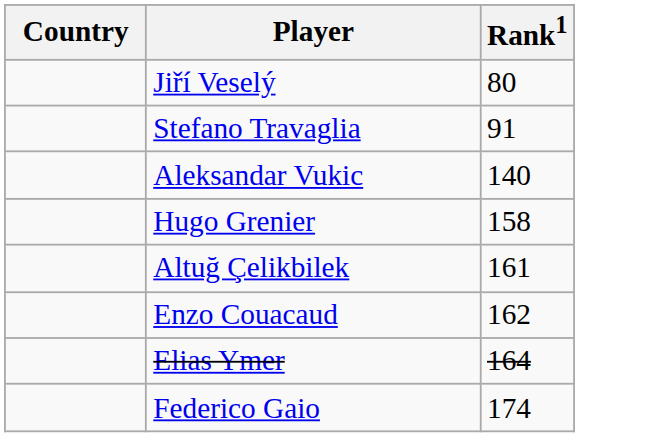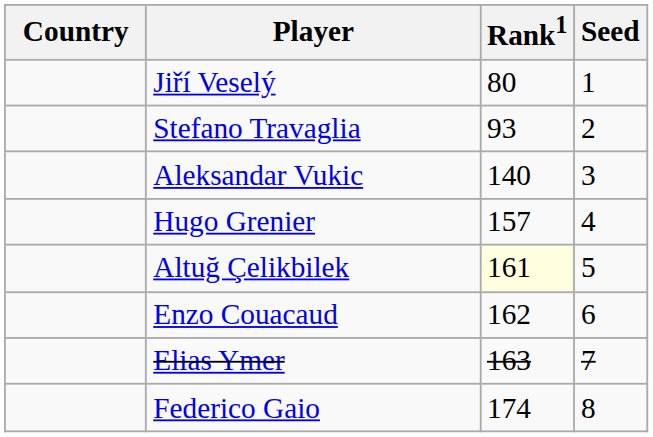+ column: Seed | 1 | 2 | 3 | 4 | 5 | 6 | 7 | 8
Stefano Travaglia | Rank1: 91 -> 93
Hugo Grenier | Rank1: 158 -> 157
Altuğ Çelikbilek | Rank1: no background -> lightyellow background
Elias Ymer | Rank1: 164 -> 163
